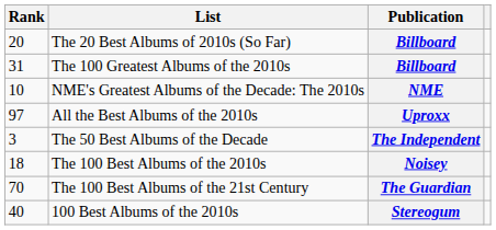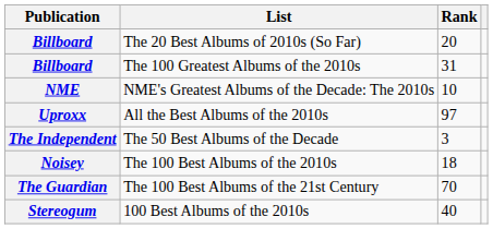columns swapped: Publication <-> Rank
